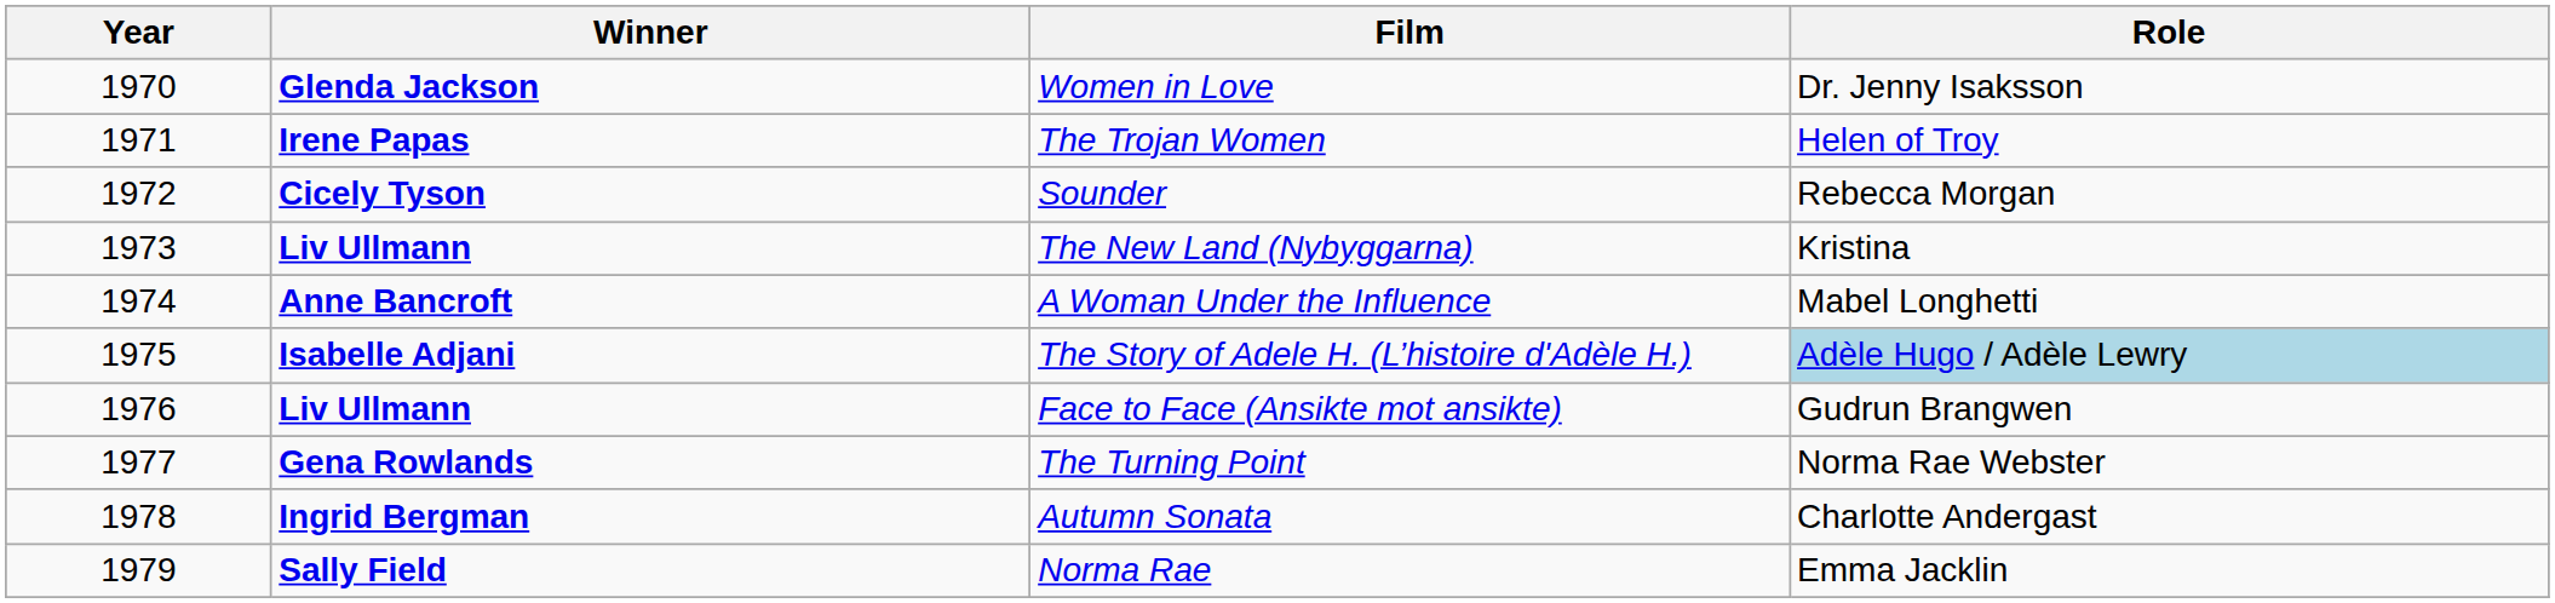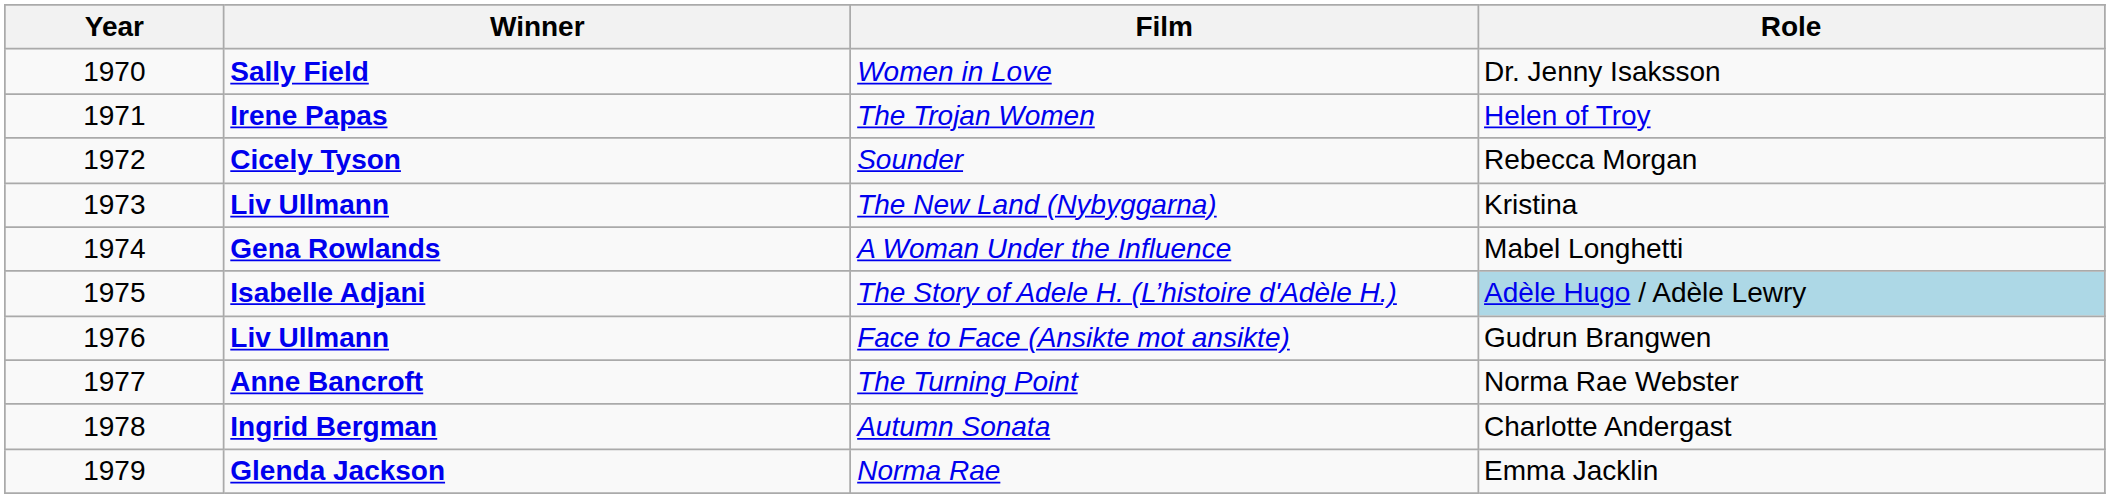Women in Love | Winner: Glenda Jackson -> Sally Field
A Woman Under the Influence | Winner: Anne Bancroft -> Gena Rowlands
The Turning Point | Winner: Gena Rowlands -> Anne Bancroft
Norma Rae | Winner: Sally Field -> Glenda Jackson
